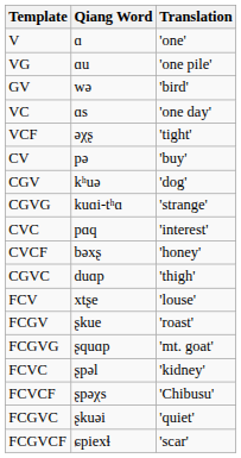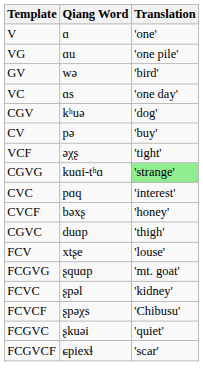rows swapped: VCF <-> CGV
CGVG | Translation: no background -> lightgreen background
- row: FCGV | ʂkue | 'roast'
